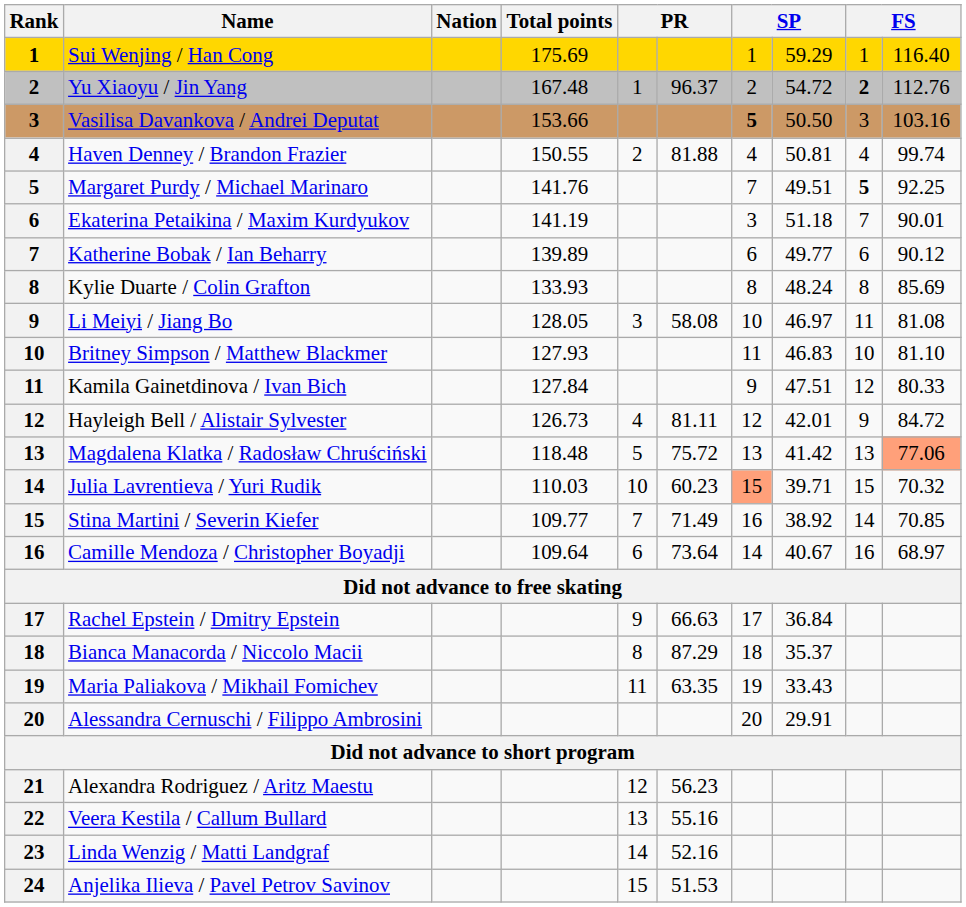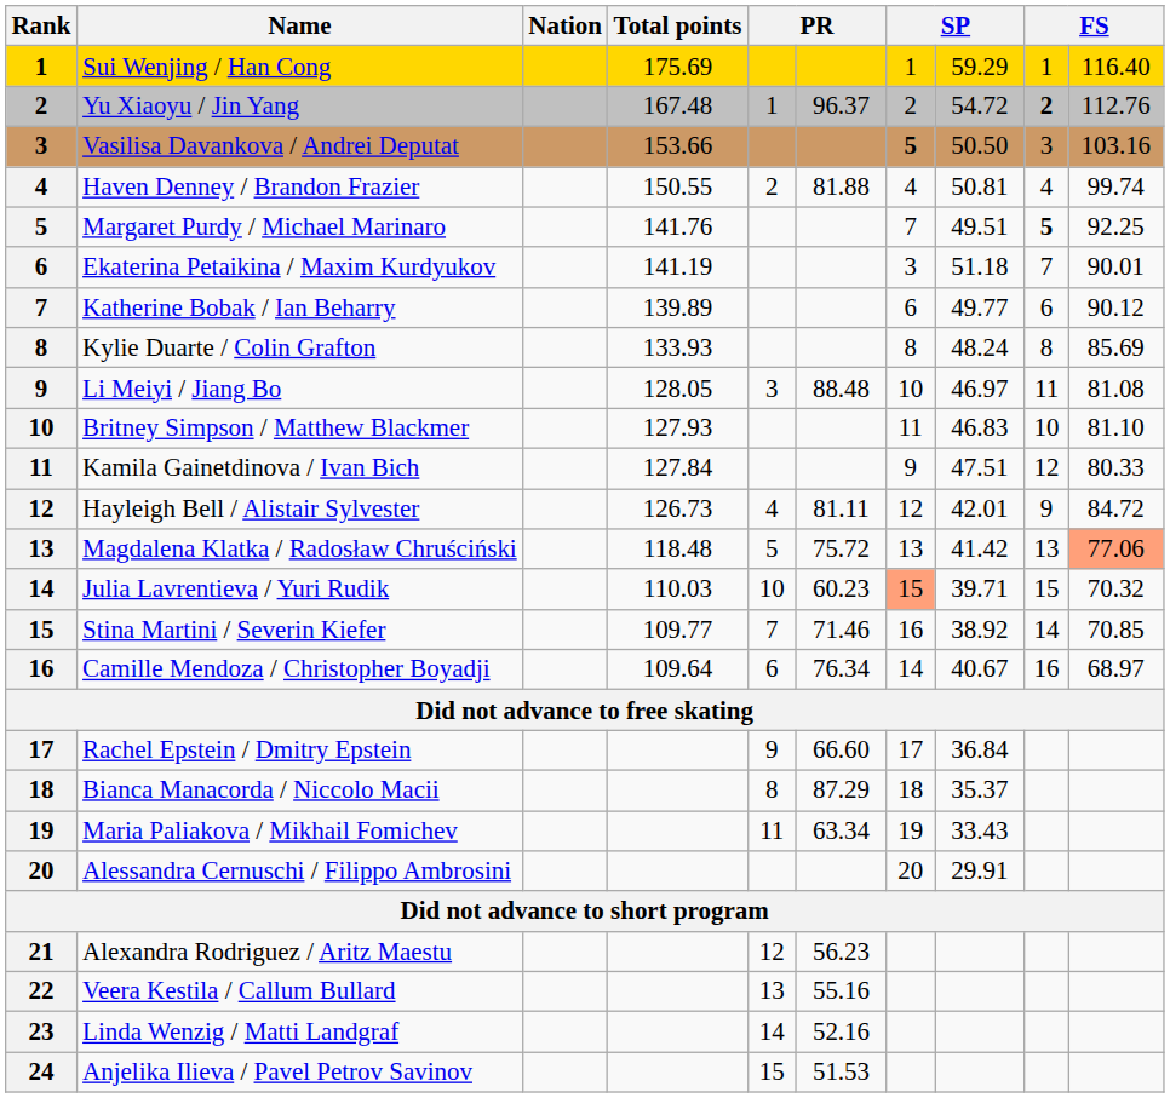Li Meiyi / Jiang Bo | column 6: 58.08 -> 88.48
Stina Martini / Severin Kiefer | column 6: 71.49 -> 71.46
Camille Mendoza / Christopher Boyadji | column 6: 73.64 -> 76.34
Rachel Epstein / Dmitry Epstein | column 6: 66.63 -> 66.60
Maria Paliakova / Mikhail Fomichev | column 6: 63.35 -> 63.34
